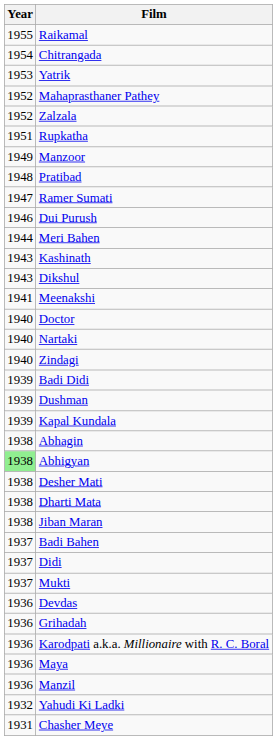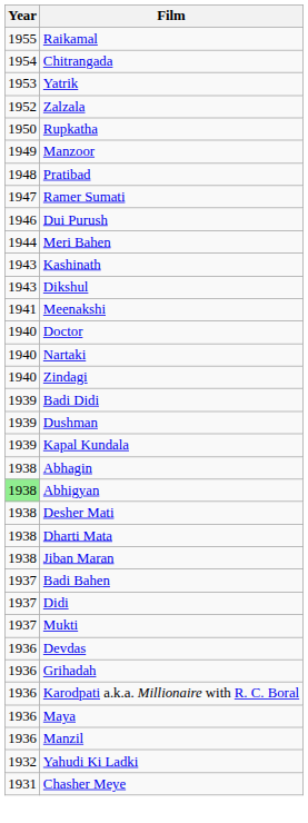- row: 1952 | Mahaprasthaner Pathey
Rupkatha | Year: 1951 -> 1950
